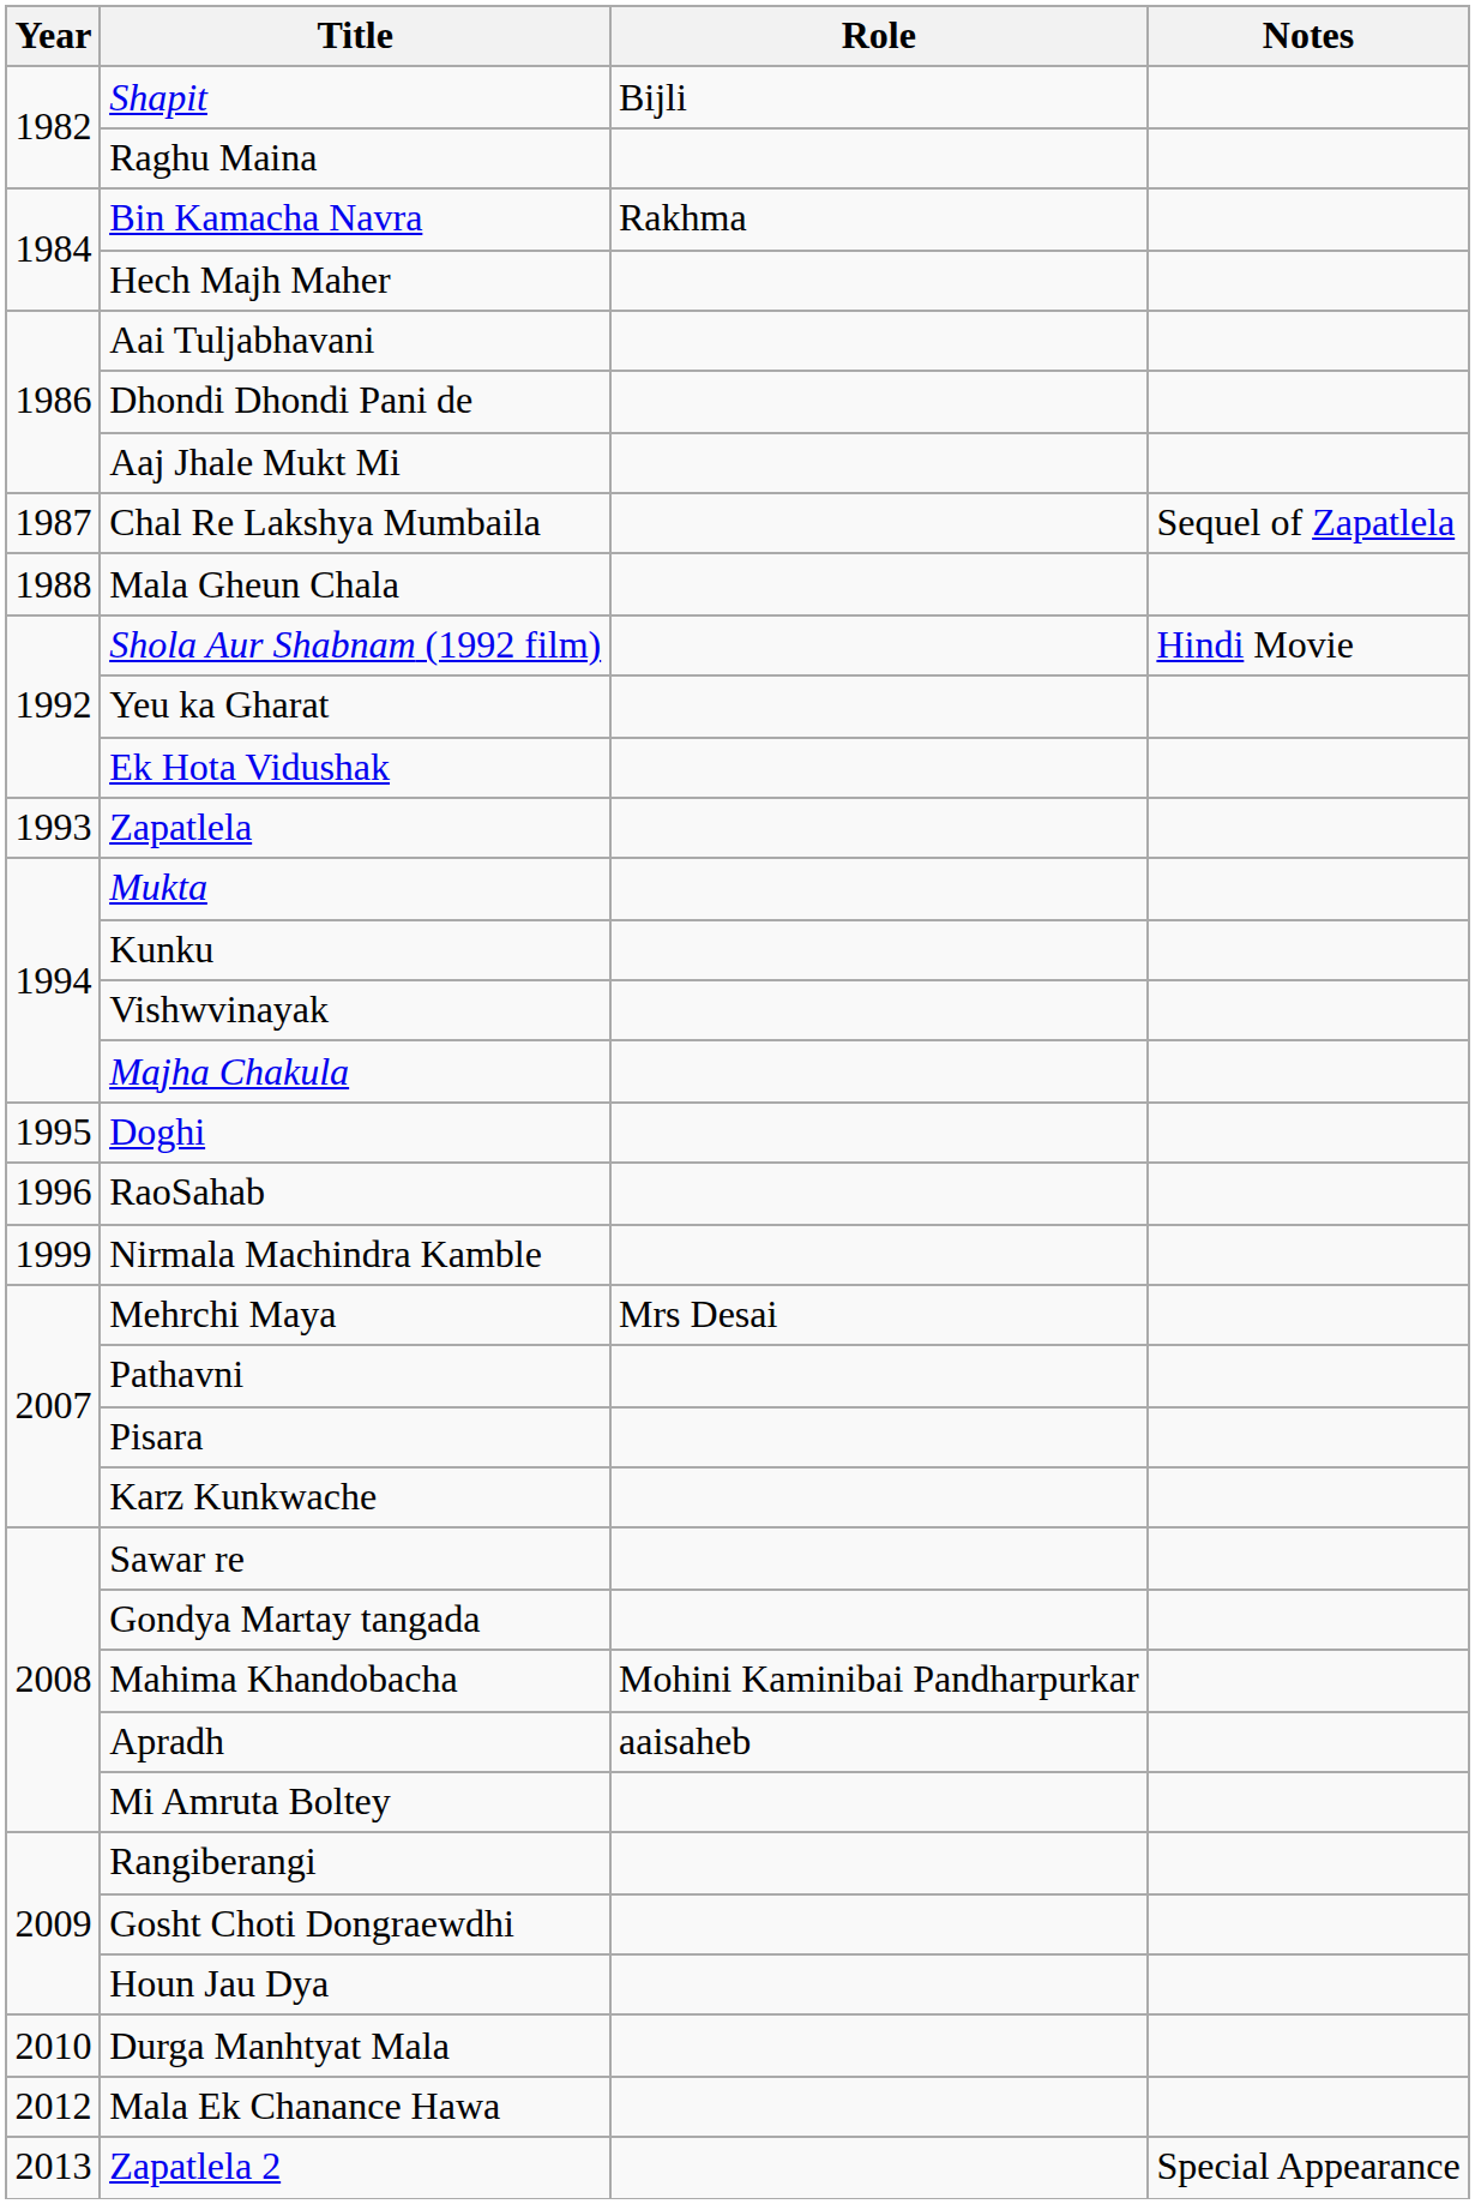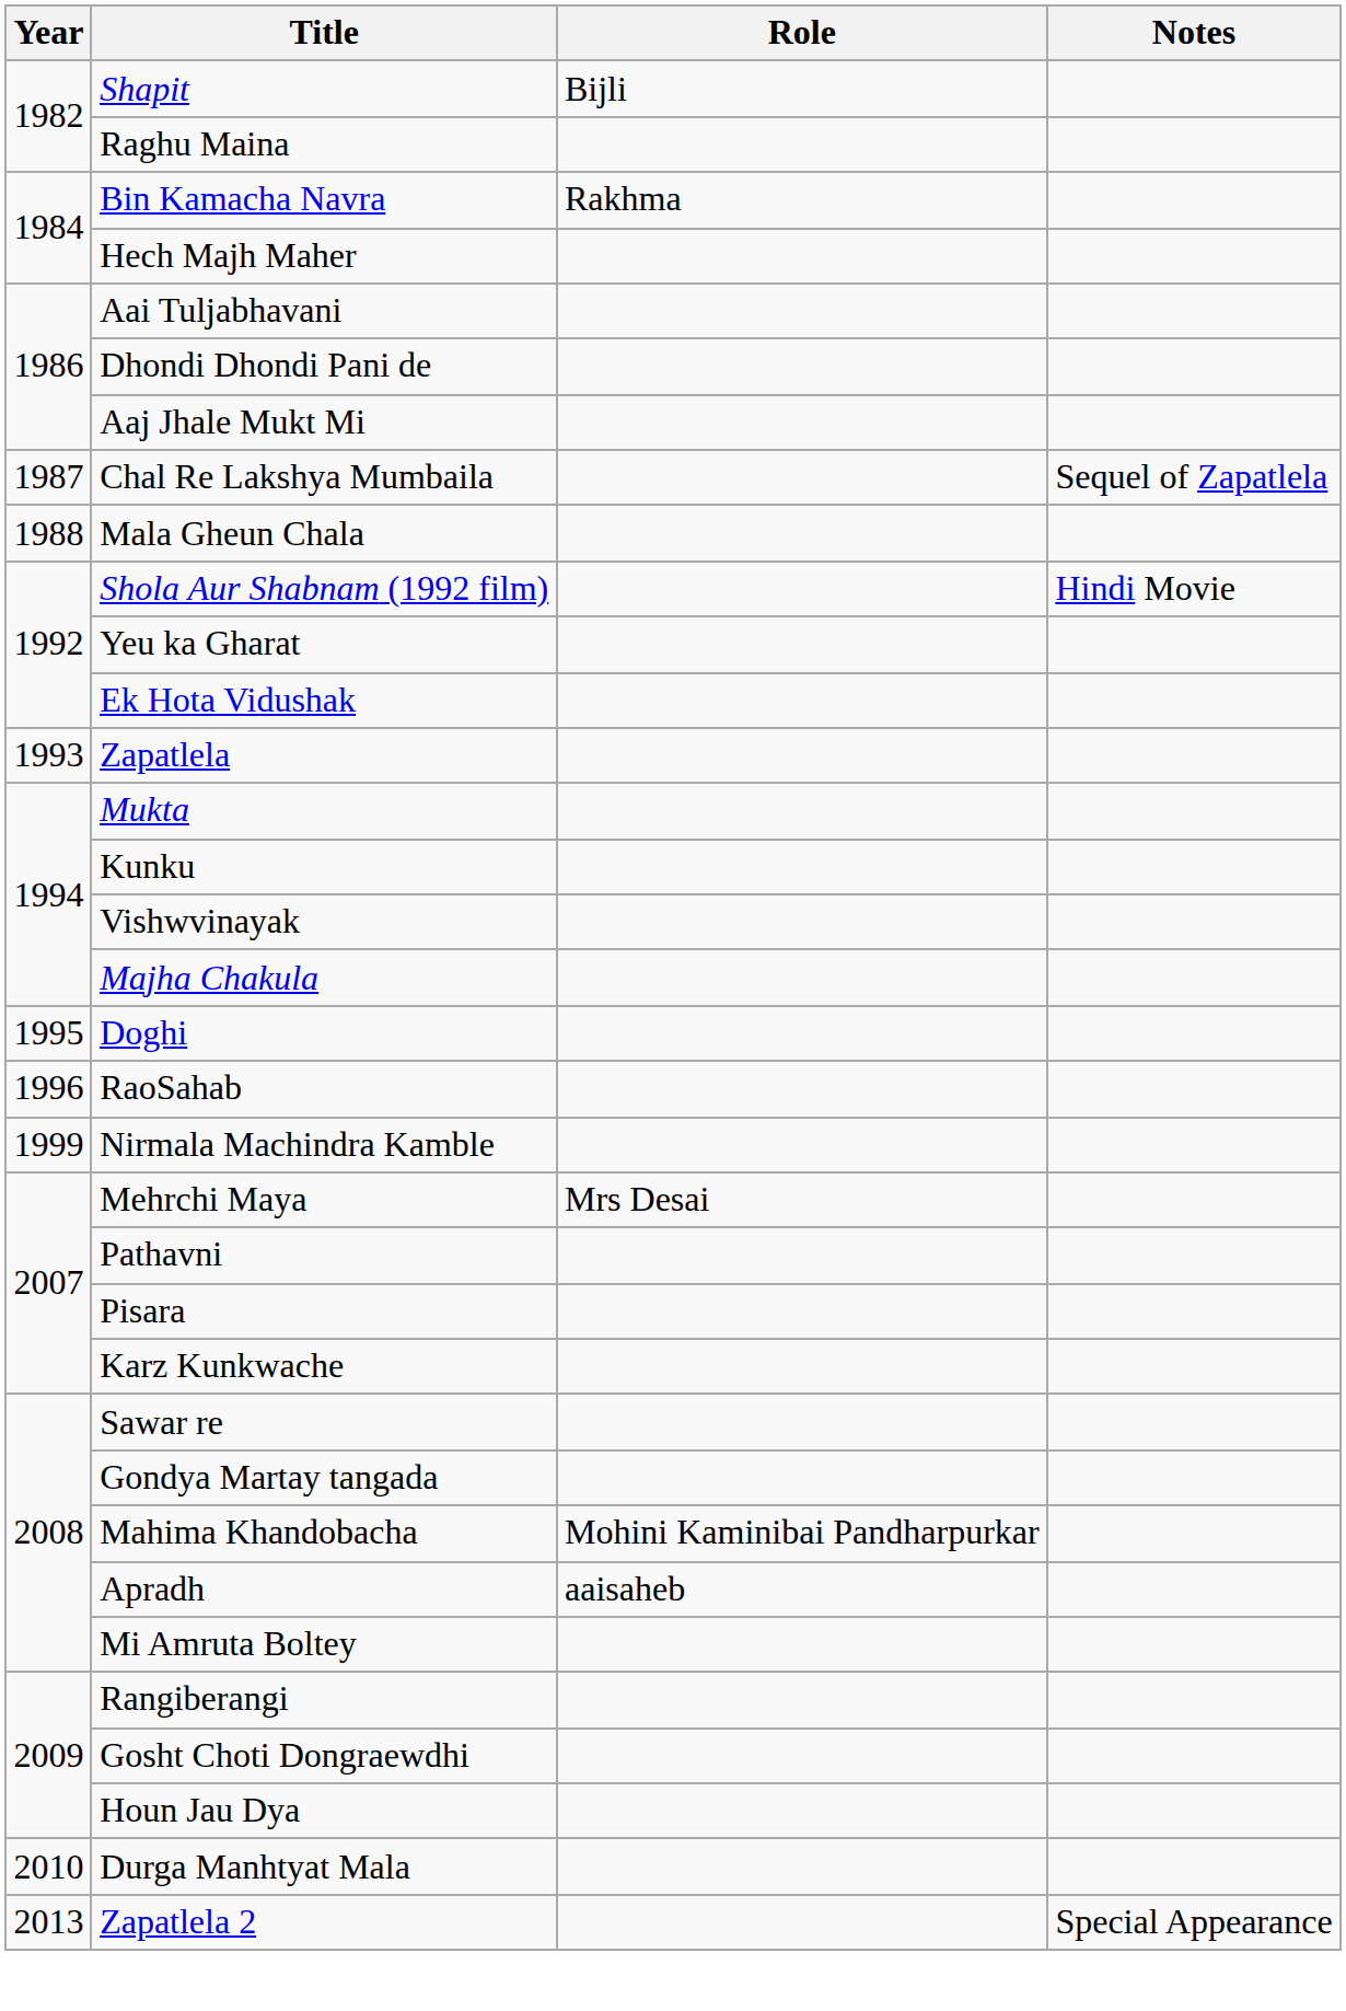- row: 2012 | Mala Ek Chanance Hawa
